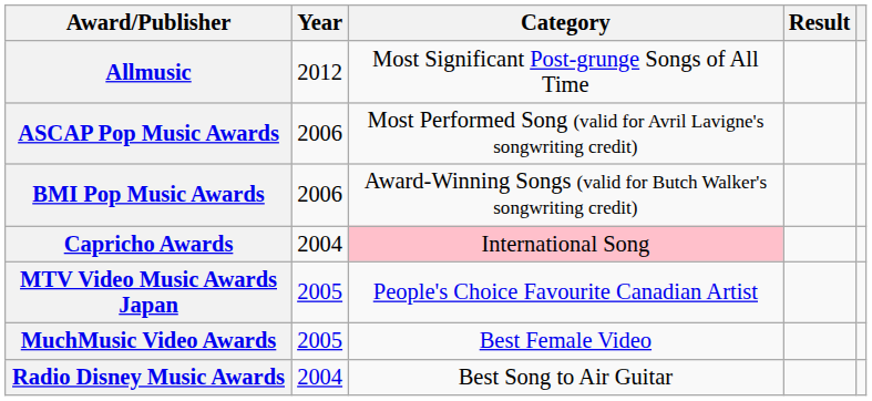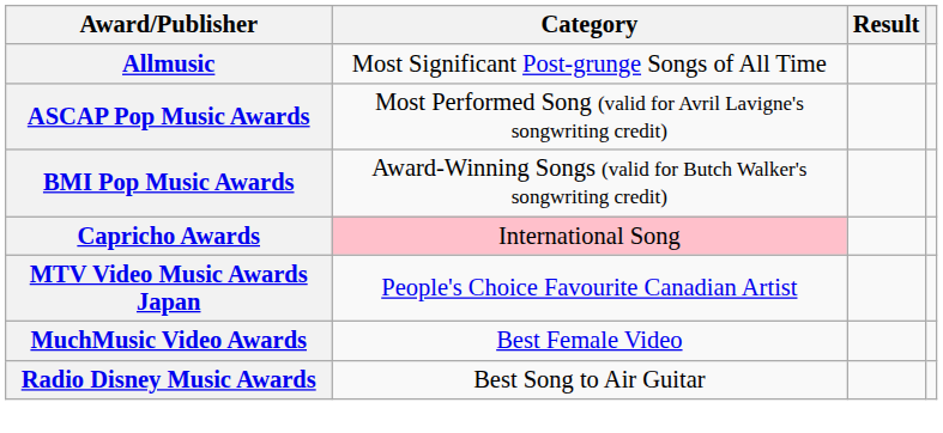- column: Year | 2012 | 2006 | 2006 | 2004 | 2005 | 2005 | 2004
